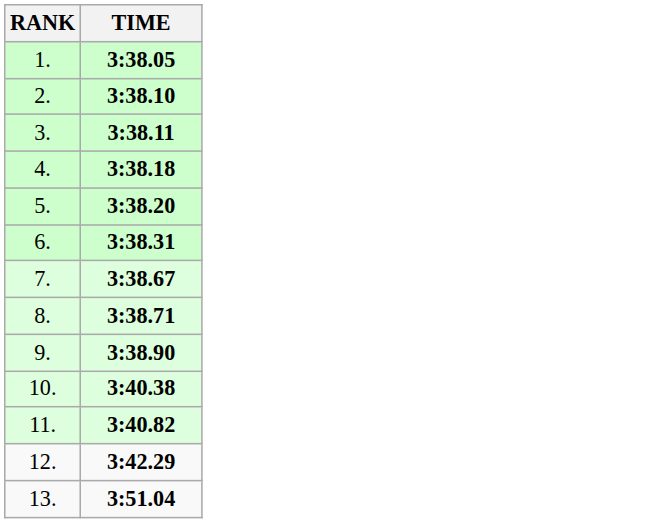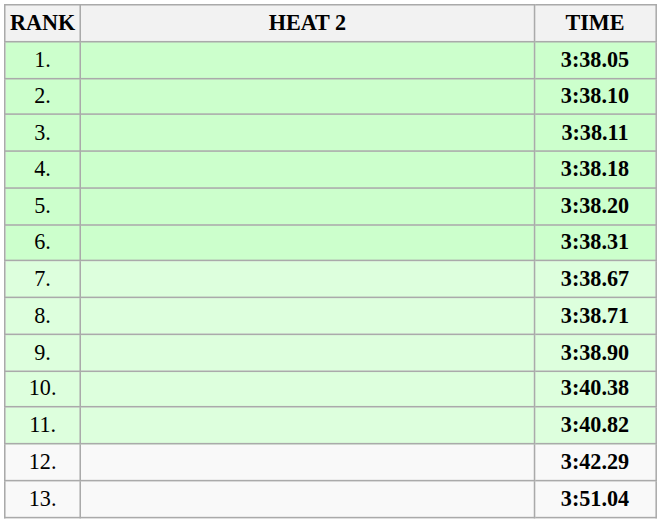+ column: HEAT 2
